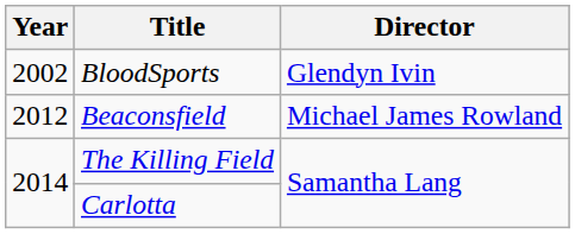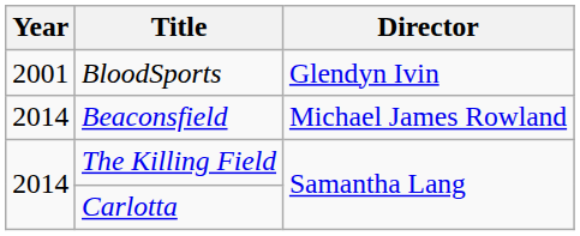BloodSports | Year: 2002 -> 2001
Beaconsfield | Year: 2012 -> 2014
